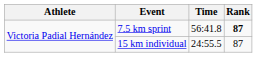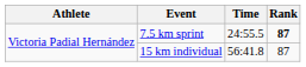7.5 km sprint | Time: 56:41.8 -> 24:55.5
15 km individual | Time: 24:55.5 -> 56:41.8
